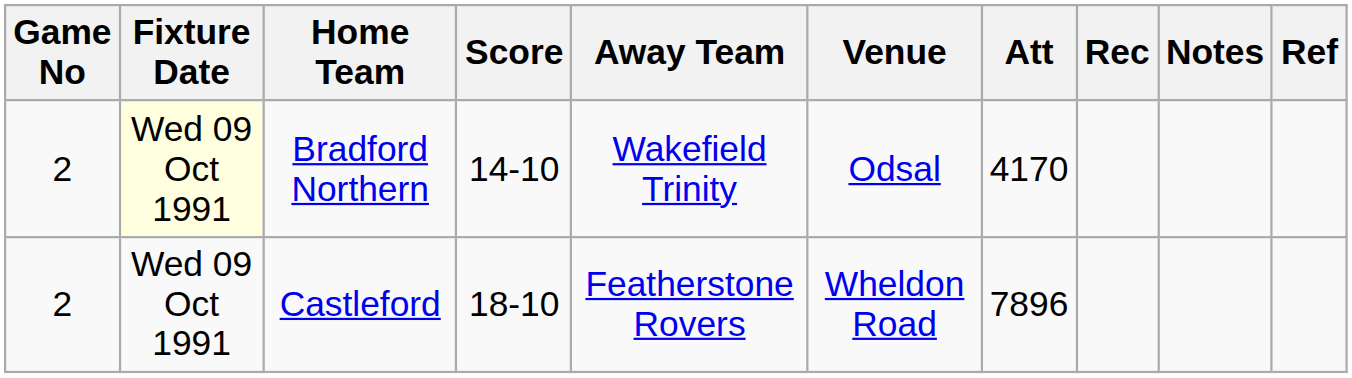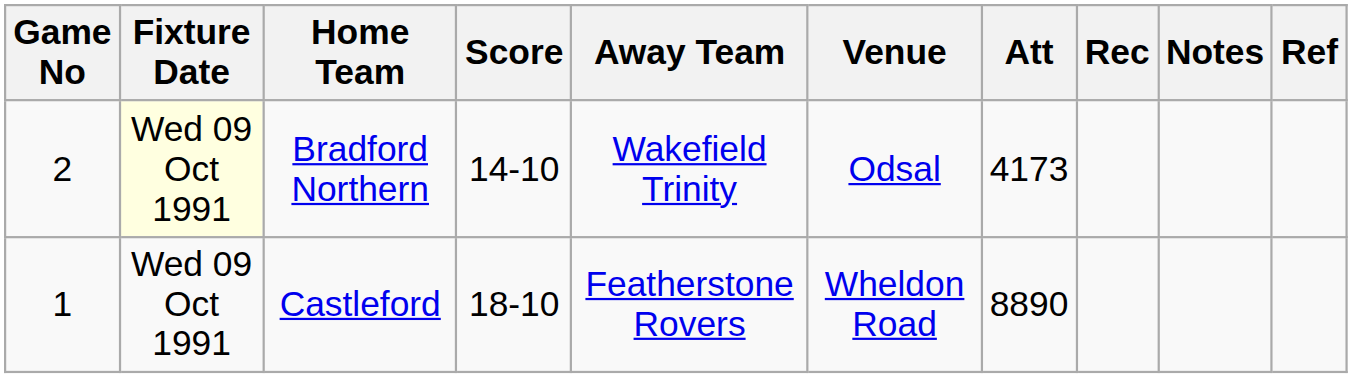Bradford Northern | Att: 4170 -> 4173
Castleford | Game No: 2 -> 1
Castleford | Att: 7896 -> 8890
